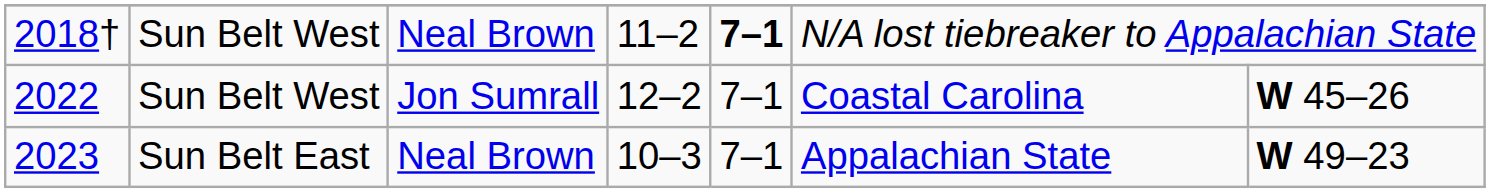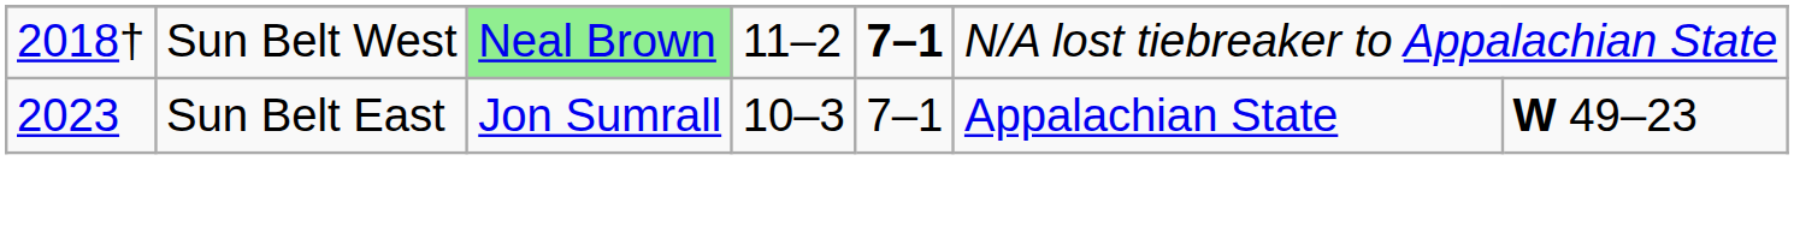2018† | column 3: no background -> lightgreen background
- row: 2022 | Sun Belt West | Jon Sumrall | 12–2 | 7–1 | Coastal Carolina | W 45–26
2023 | column 3: Neal Brown -> Jon Sumrall
